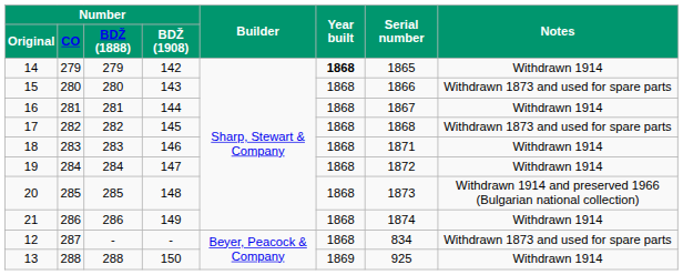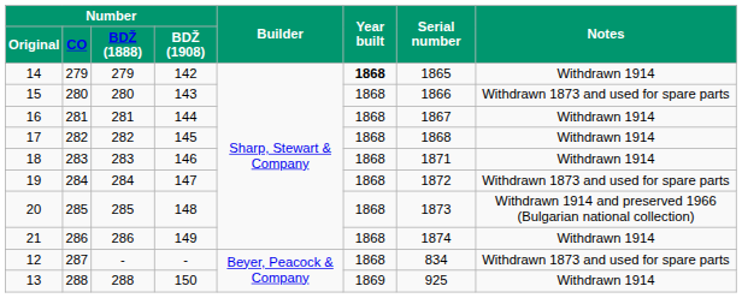17 | Notes: Withdrawn 1873 and used for spare parts -> Withdrawn 1914
19 | Notes: Withdrawn 1914 -> Withdrawn 1873 and used for spare parts
